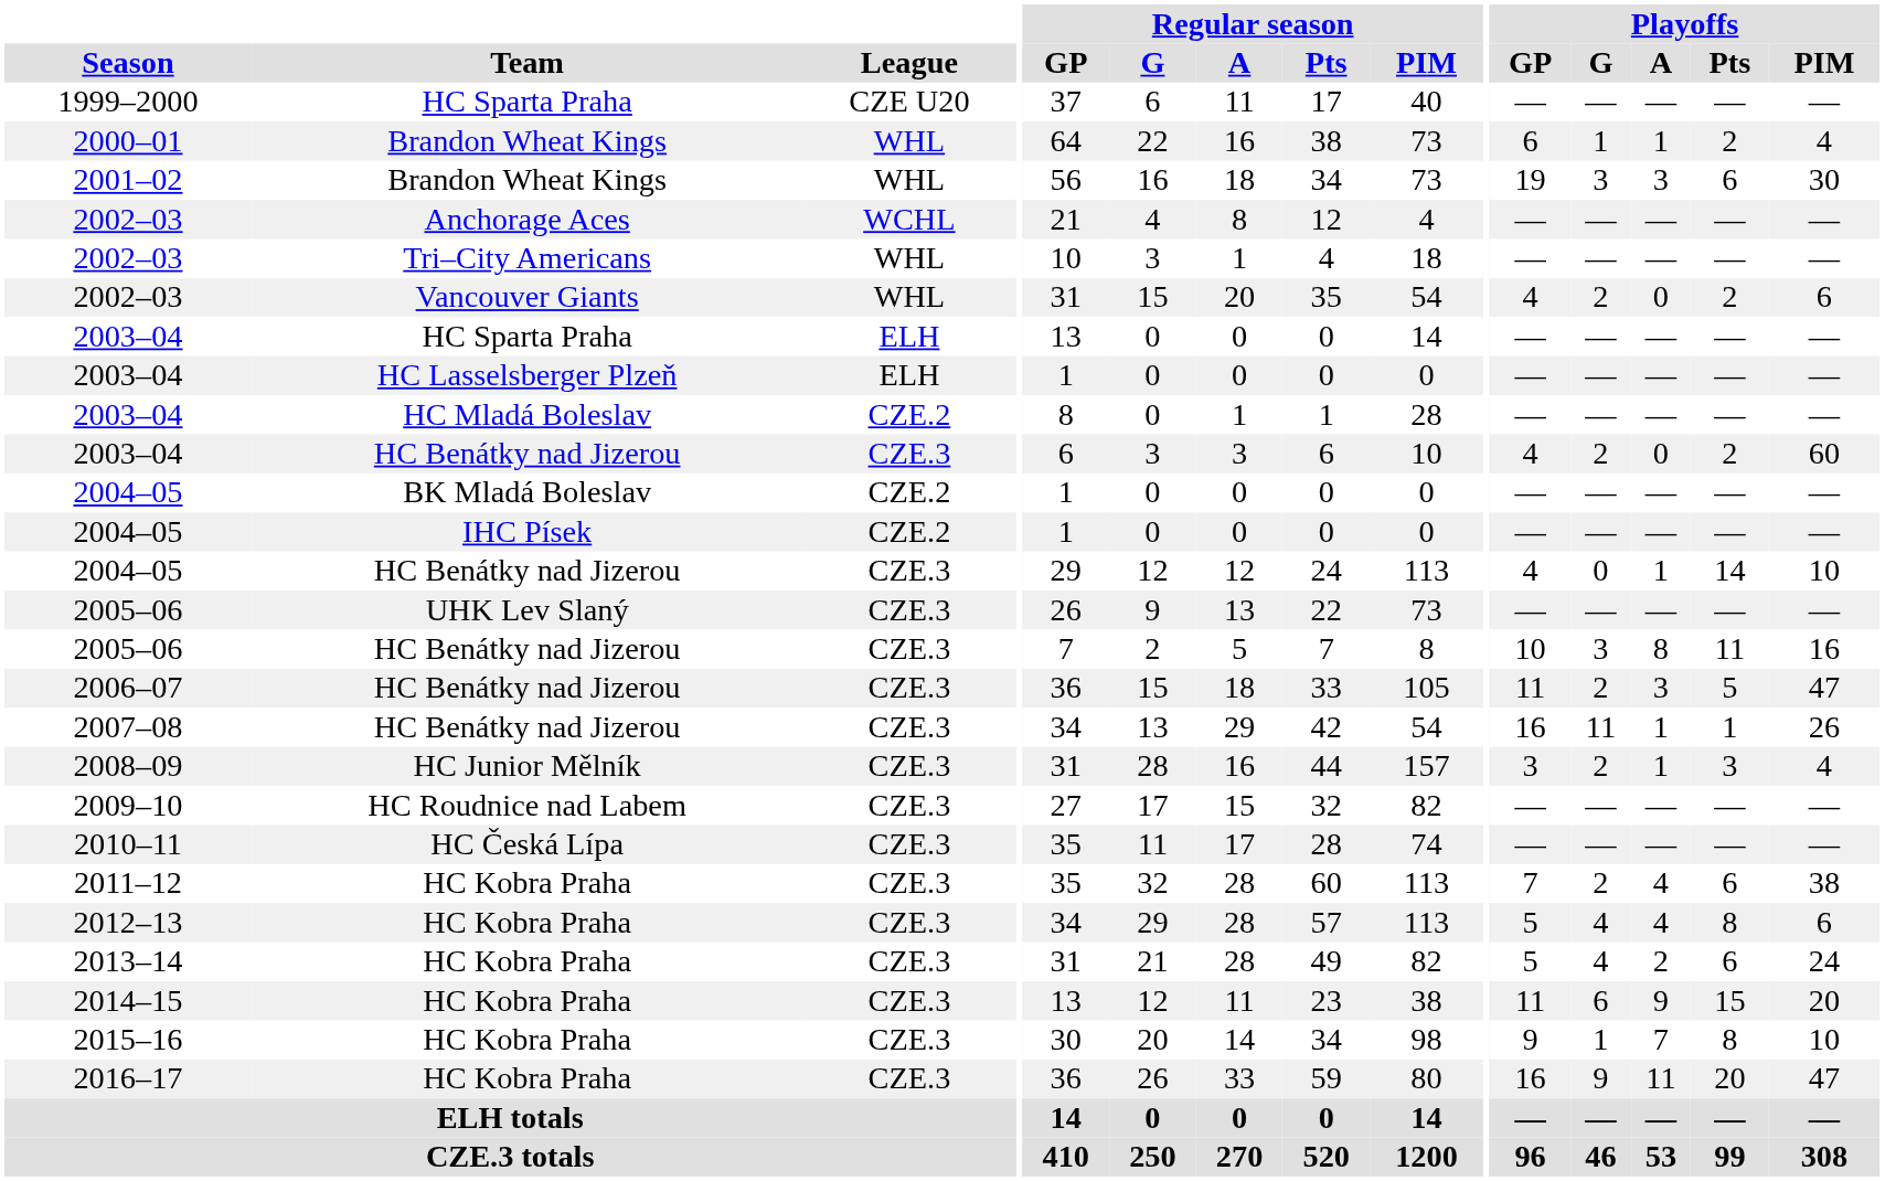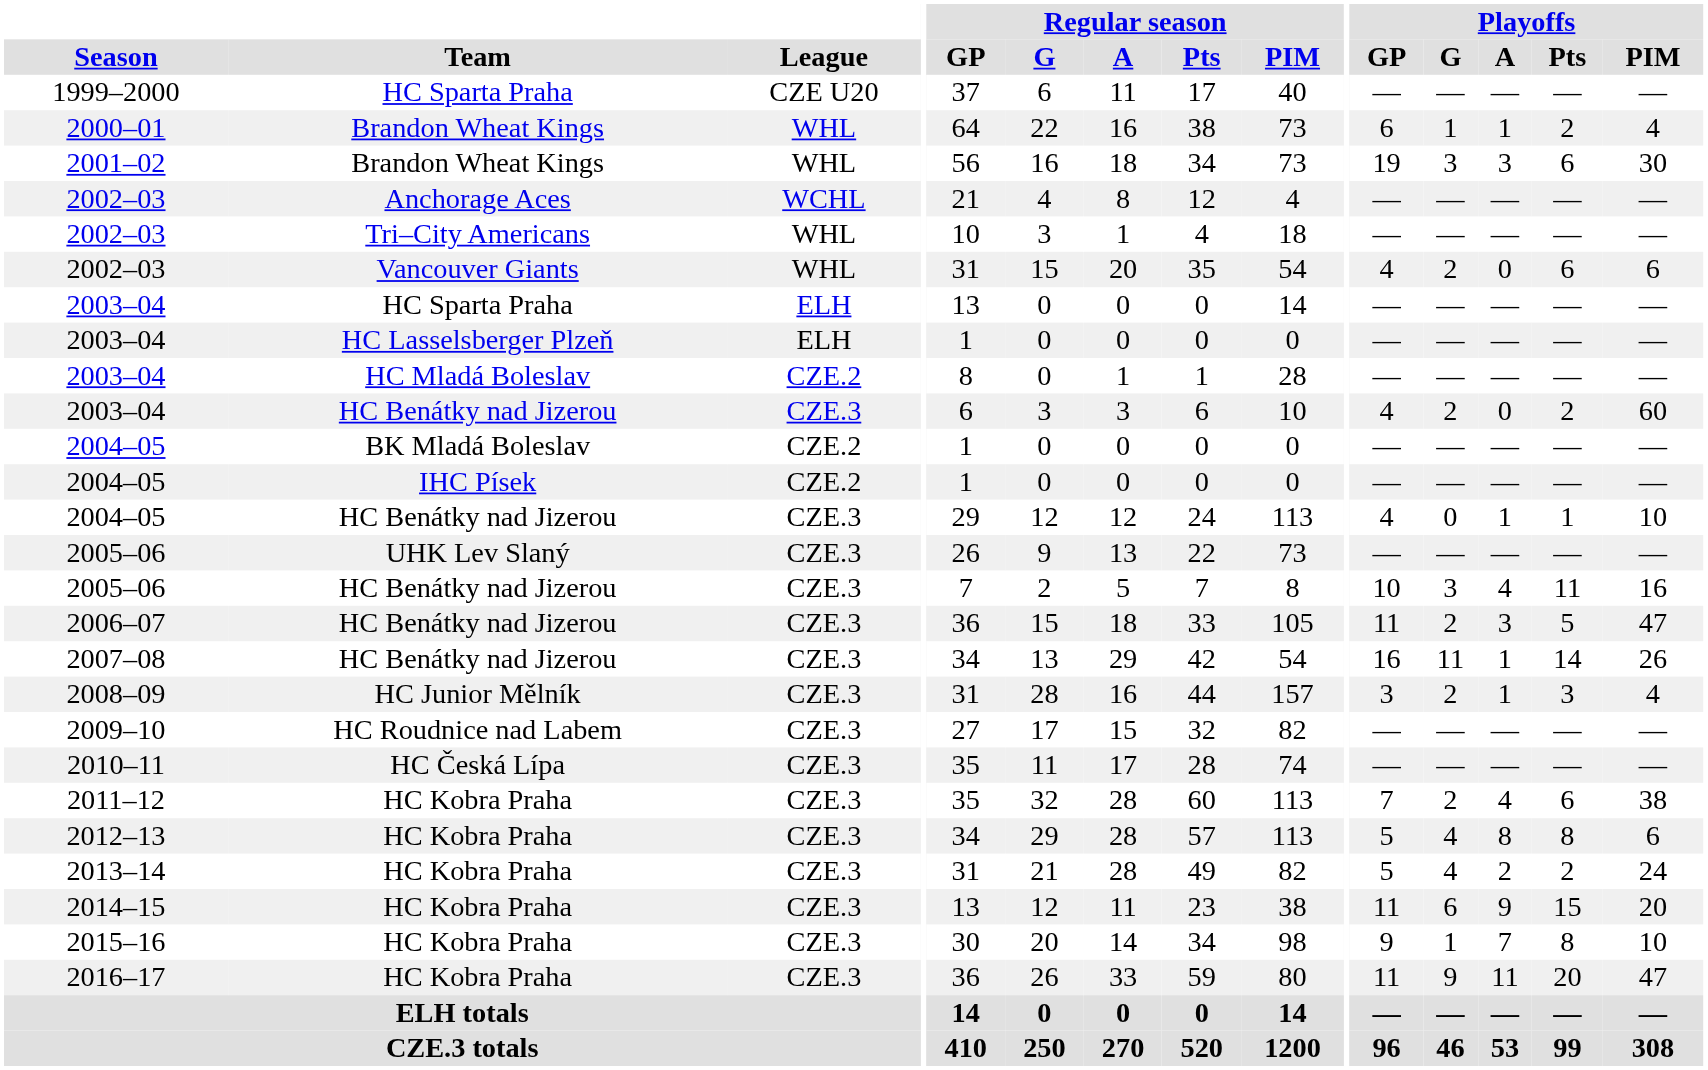2002–03 / Vancouver Giants | Playoffs / Pts: 2 -> 6
2004–05 / HC Benátky nad Jizerou | Playoffs / Pts: 14 -> 1
2005–06 / HC Benátky nad Jizerou | Playoffs / A: 8 -> 4
2007–08 | Playoffs / Pts: 1 -> 14
2012–13 | Playoffs / A: 4 -> 8
2013–14 | Playoffs / Pts: 6 -> 2
2016–17 | Playoffs / GP: 16 -> 11
